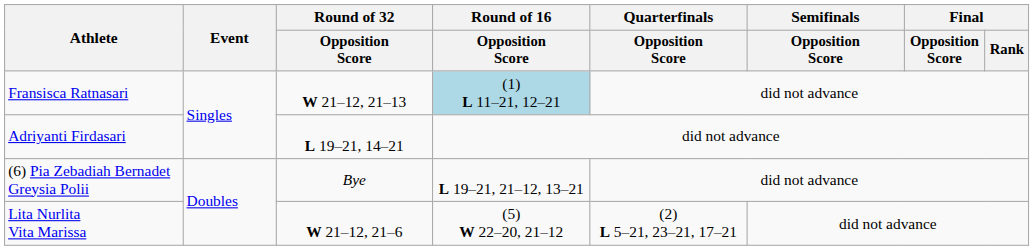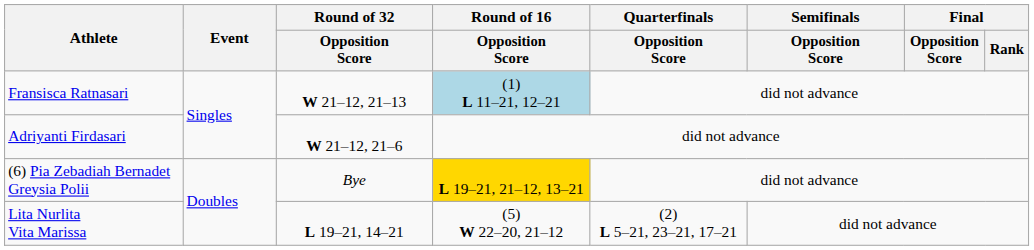Adriyanti Firdasari | Round of 32 / Opposition Score: L 19–21, 14–21 -> W 21–12, 21–6
(6) Pia Zebadiah Bernadet Greysia Polii | Round of 16 / Opposition Score: no background -> gold background
Lita Nurlita Vita Marissa | Round of 32 / Opposition Score: W 21–12, 21–6 -> L 19–21, 14–21
